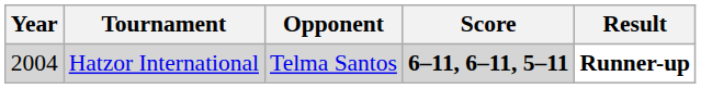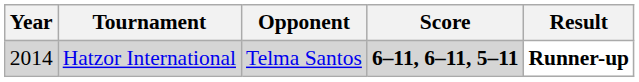Hatzor International | Year: 2004 -> 2014
